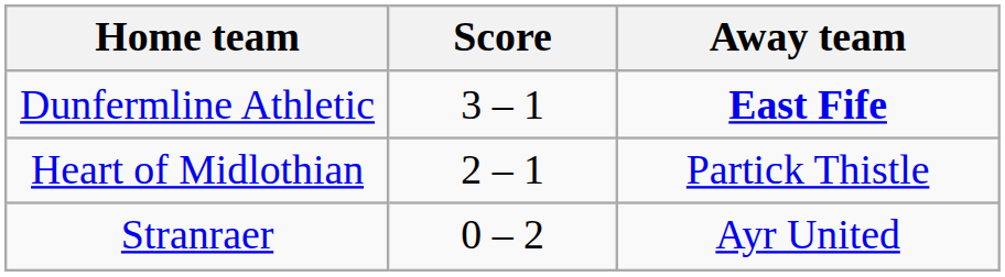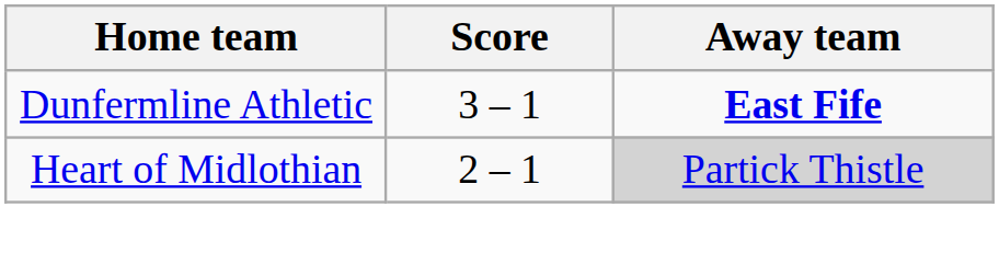Heart of Midlothian | Away team: no background -> lightgrey background
- row: Stranraer | 0 – 2 | Ayr United
